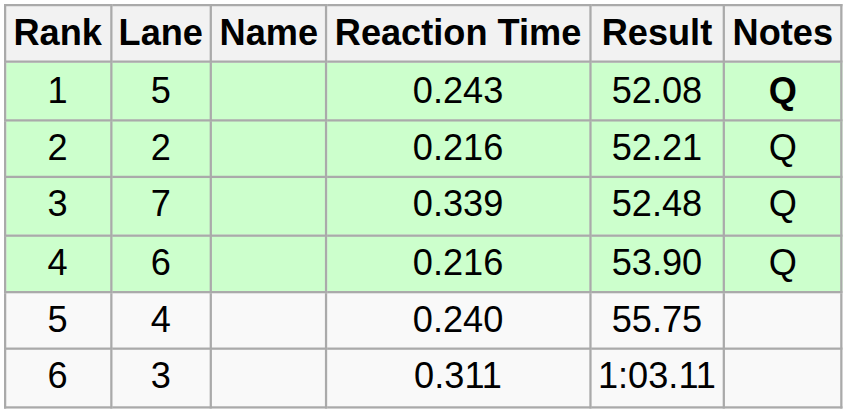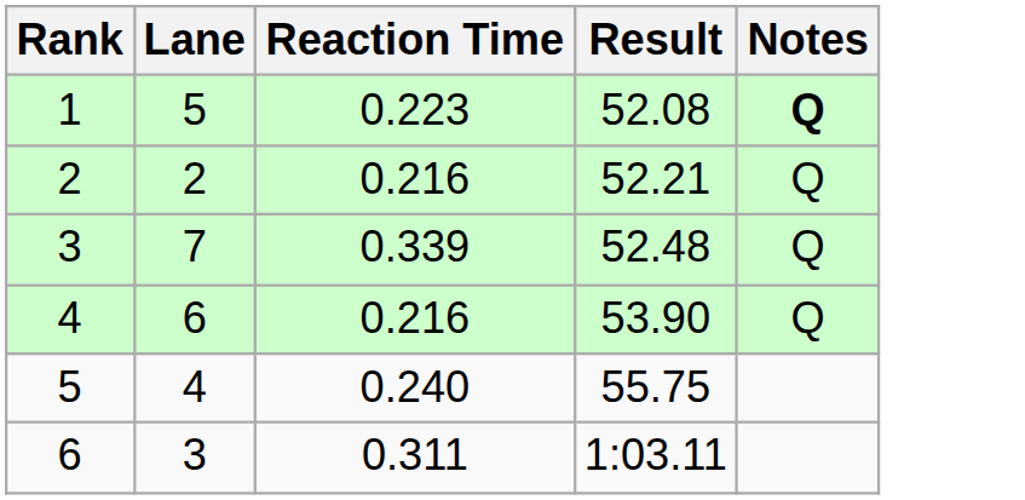- column: Name
1 | Reaction Time: 0.243 -> 0.223
